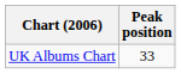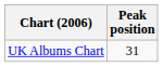UK Albums Chart | Peak position: 33 -> 31
